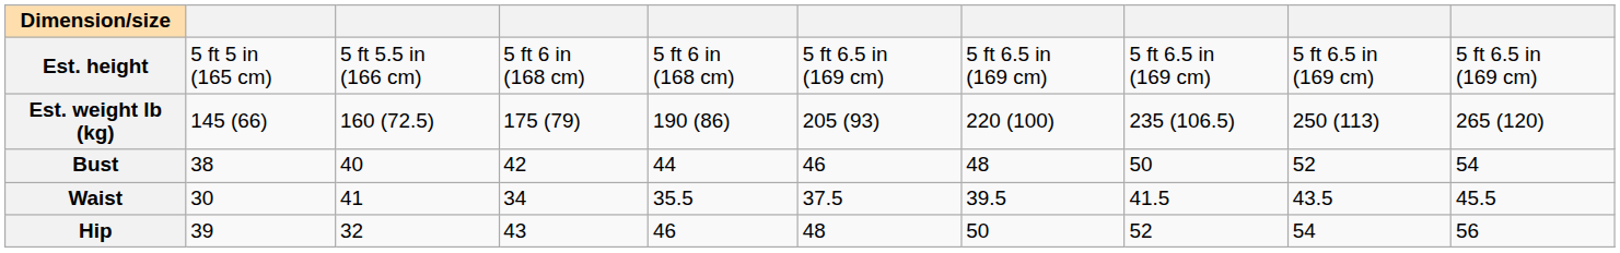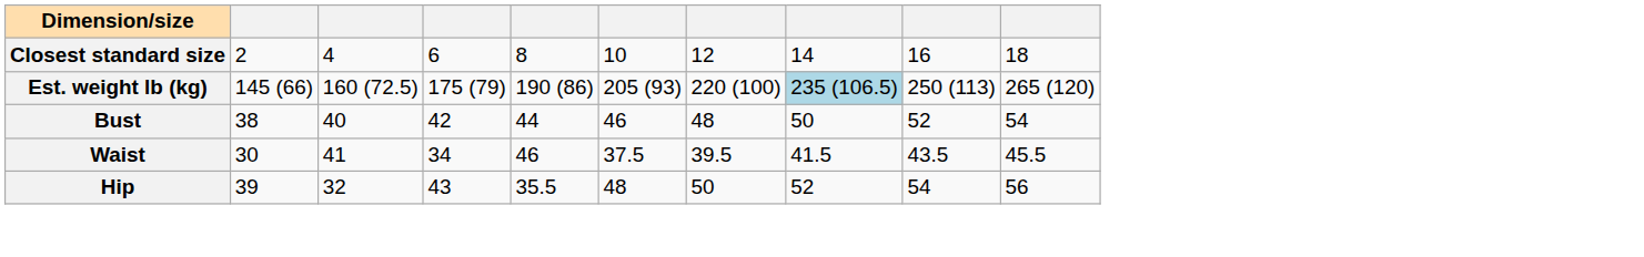+ row: Closest standard size | 2 | 4 | 6 | 8 | 10 | 12 | 14 | 16 | 18
- row: Est. height | 5 ft 5 in (165 cm) | 5 ft 5.5 in (166 cm) | 5 ft 6 in (168 cm) | 5 ft 6 in (168 cm) | 5 ft 6.5 in (169 cm) | 5 ft 6.5 in (169 cm) | 5 ft 6.5 in (169 cm) | 5 ft 6.5 in (169 cm) | 5 ft 6.5 in (169 cm)
Est. weight lb (kg) | column 8: no background -> lightblue background
Waist | column 5: 35.5 -> 46
Hip | column 5: 46 -> 35.5
